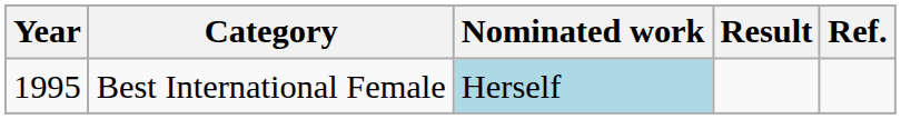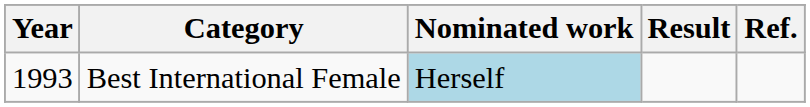Best International Female | Year: 1995 -> 1993
